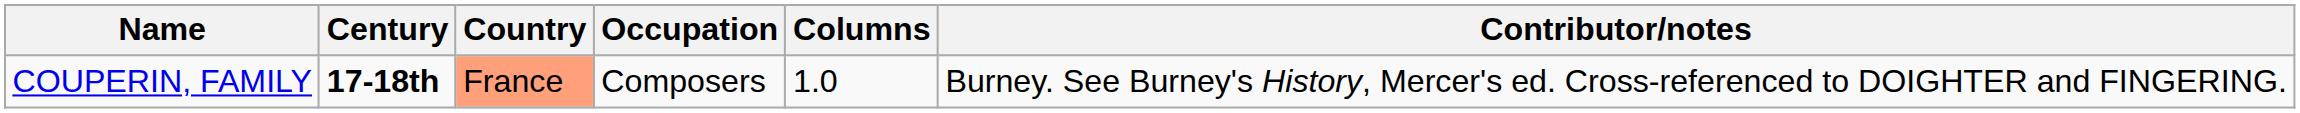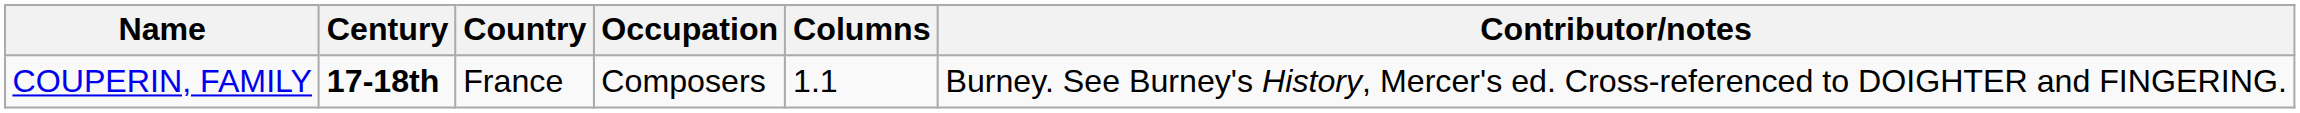COUPERIN, FAMILY | Country: lightsalmon background -> no background
COUPERIN, FAMILY | Columns: 1.0 -> 1.1
